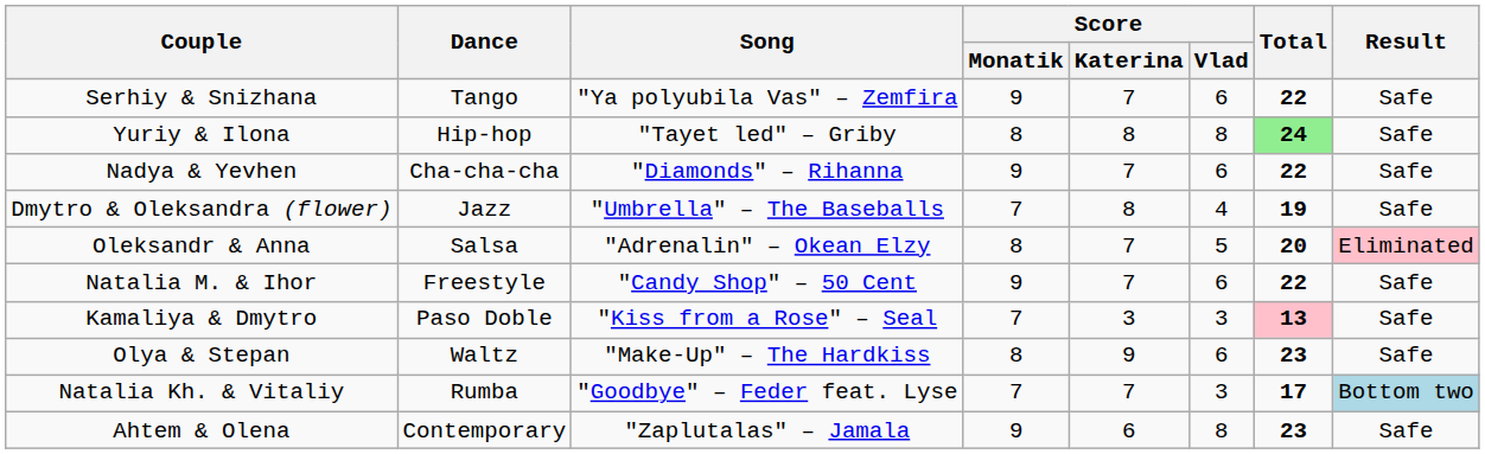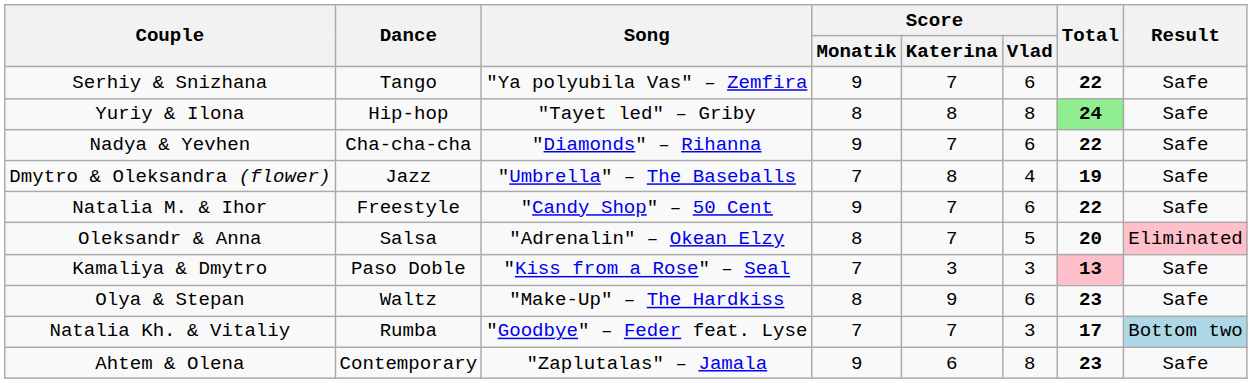rows swapped: Natalia M. & Ihor <-> Oleksandr & Anna
